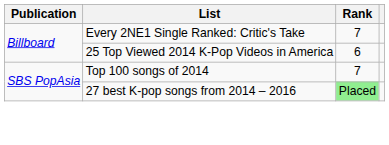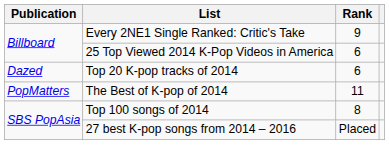Every 2NE1 Single Ranked: Critic's Take | Rank: 7 -> 9
+ row: Dazed | Top 20 K-pop tracks of 2014 | 6
+ row: PopMatters | The Best of K-pop of 2014 | 11
Top 100 songs of 2014 | Rank: 7 -> 8
27 best K-pop songs from 2014 – 2016 | Rank: lightgreen background -> no background
